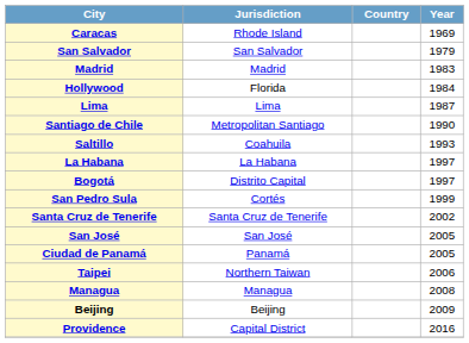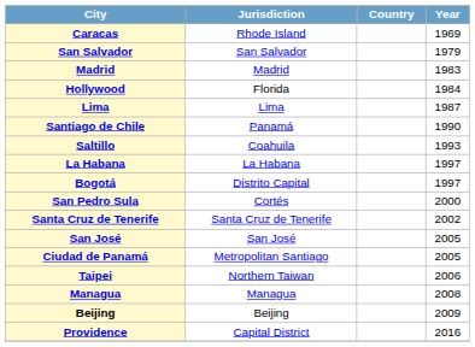Santiago de Chile | Jurisdiction: Metropolitan Santiago -> Panamá
San Pedro Sula | Year: 1999 -> 2000
Ciudad de Panamá | Jurisdiction: Panamá -> Metropolitan Santiago
